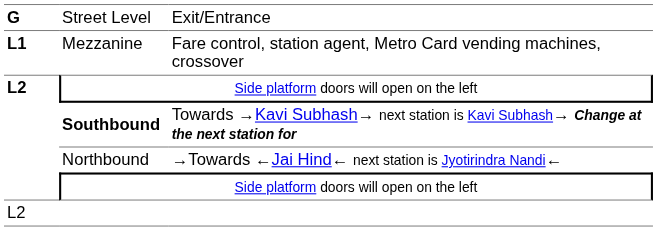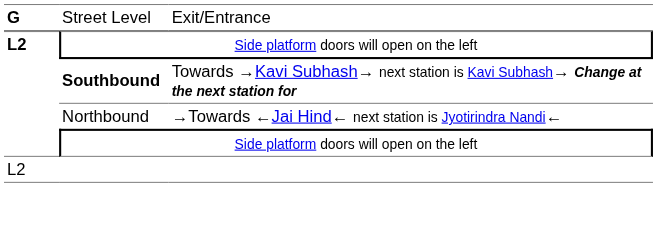- row: L1 | Mezzanine | Fare control, station agent, Metro Card vending machines, crossover
